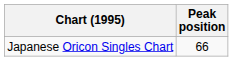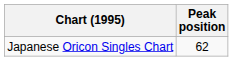Japanese Oricon Singles Chart | Peak position: 66 -> 62
